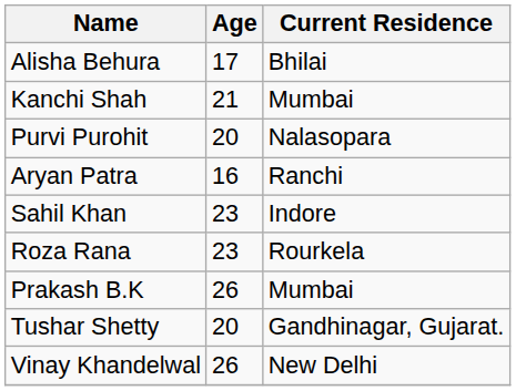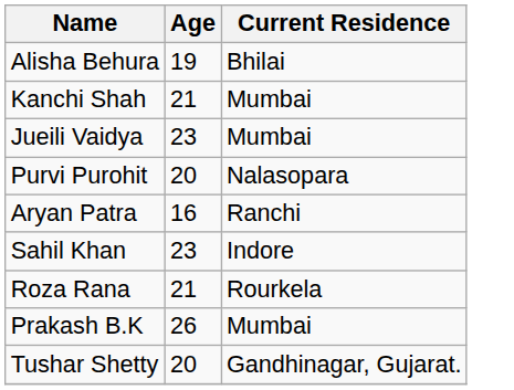Alisha Behura | Age: 17 -> 19
+ row: Jueili Vaidya | 23 | Mumbai
Roza Rana | Age: 23 -> 21
- row: Vinay Khandelwal | 26 | New Delhi
